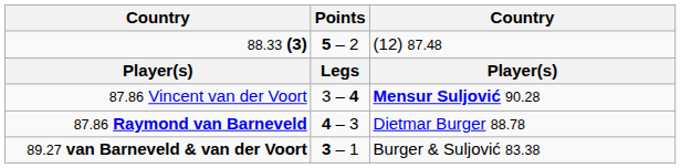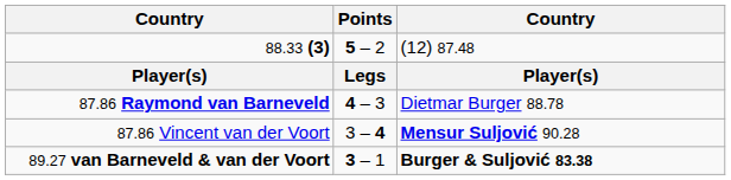rows swapped: 87.86 Raymond van Barneveld <-> 87.86 Vincent van der Voort
89.27 van Barneveld & van der Voort | column 3: normal -> bold
